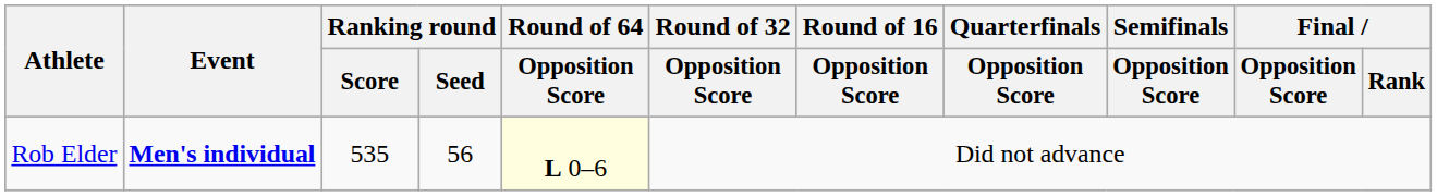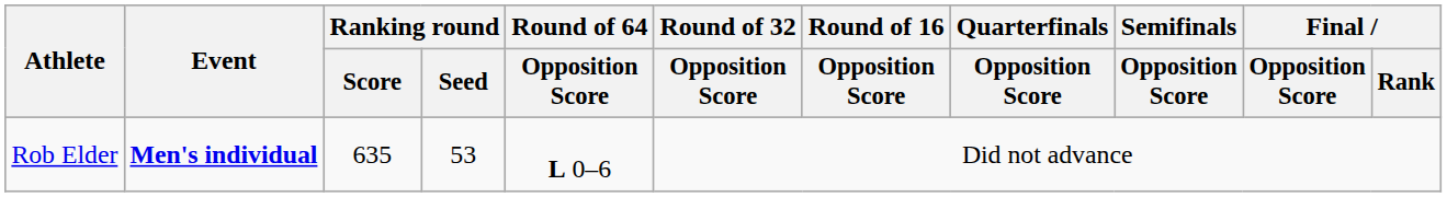Rob Elder | Ranking round / Score: 535 -> 635
Rob Elder | Ranking round / Seed: 56 -> 53
Rob Elder | Round of 64 / Opposition Score: lightyellow background -> no background
